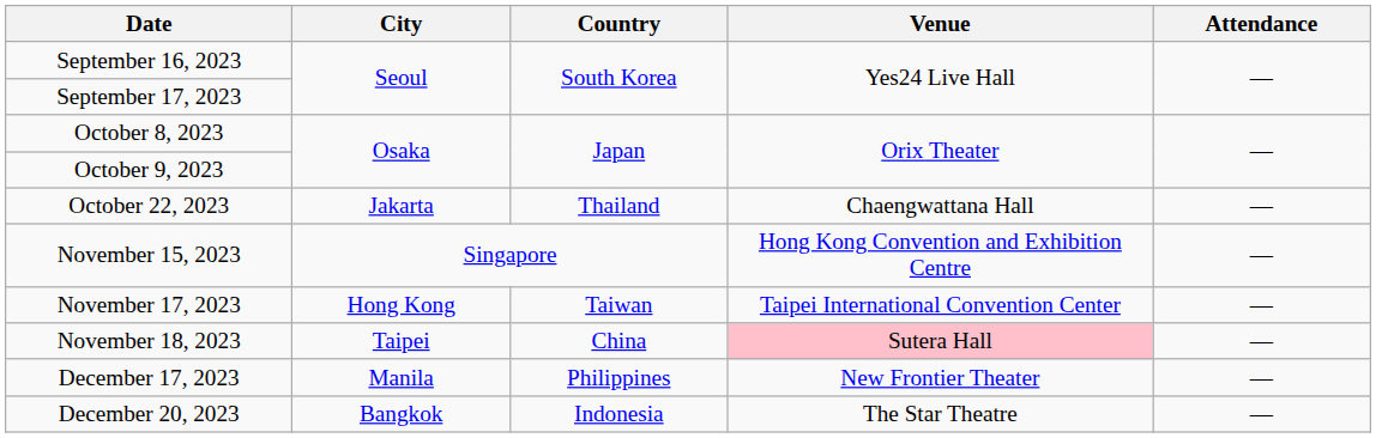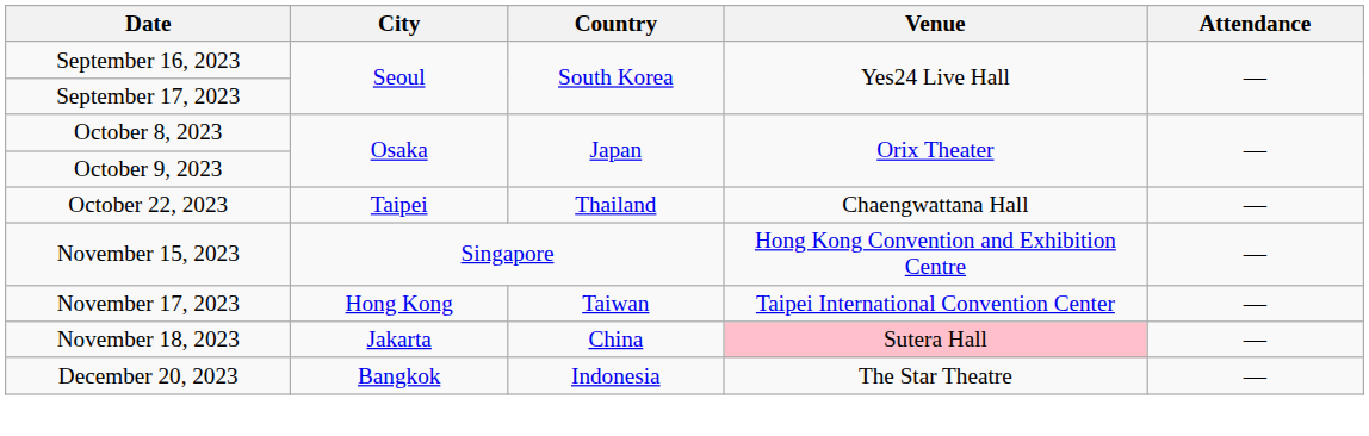October 22, 2023 | City: Jakarta -> Taipei
November 18, 2023 | City: Taipei -> Jakarta
- row: December 17, 2023 | Manila | Philippines | New Frontier Theater | —
